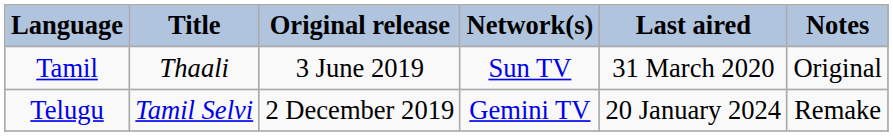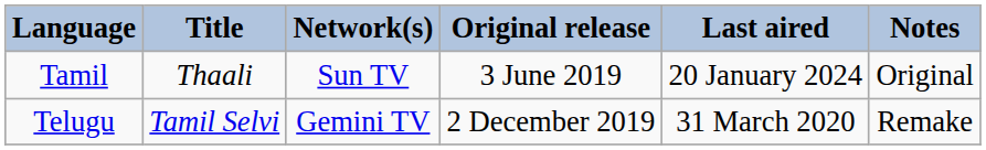columns swapped: Original release <-> Network(s)
Tamil | Last aired: 31 March 2020 -> 20 January 2024
Telugu | Last aired: 20 January 2024 -> 31 March 2020
